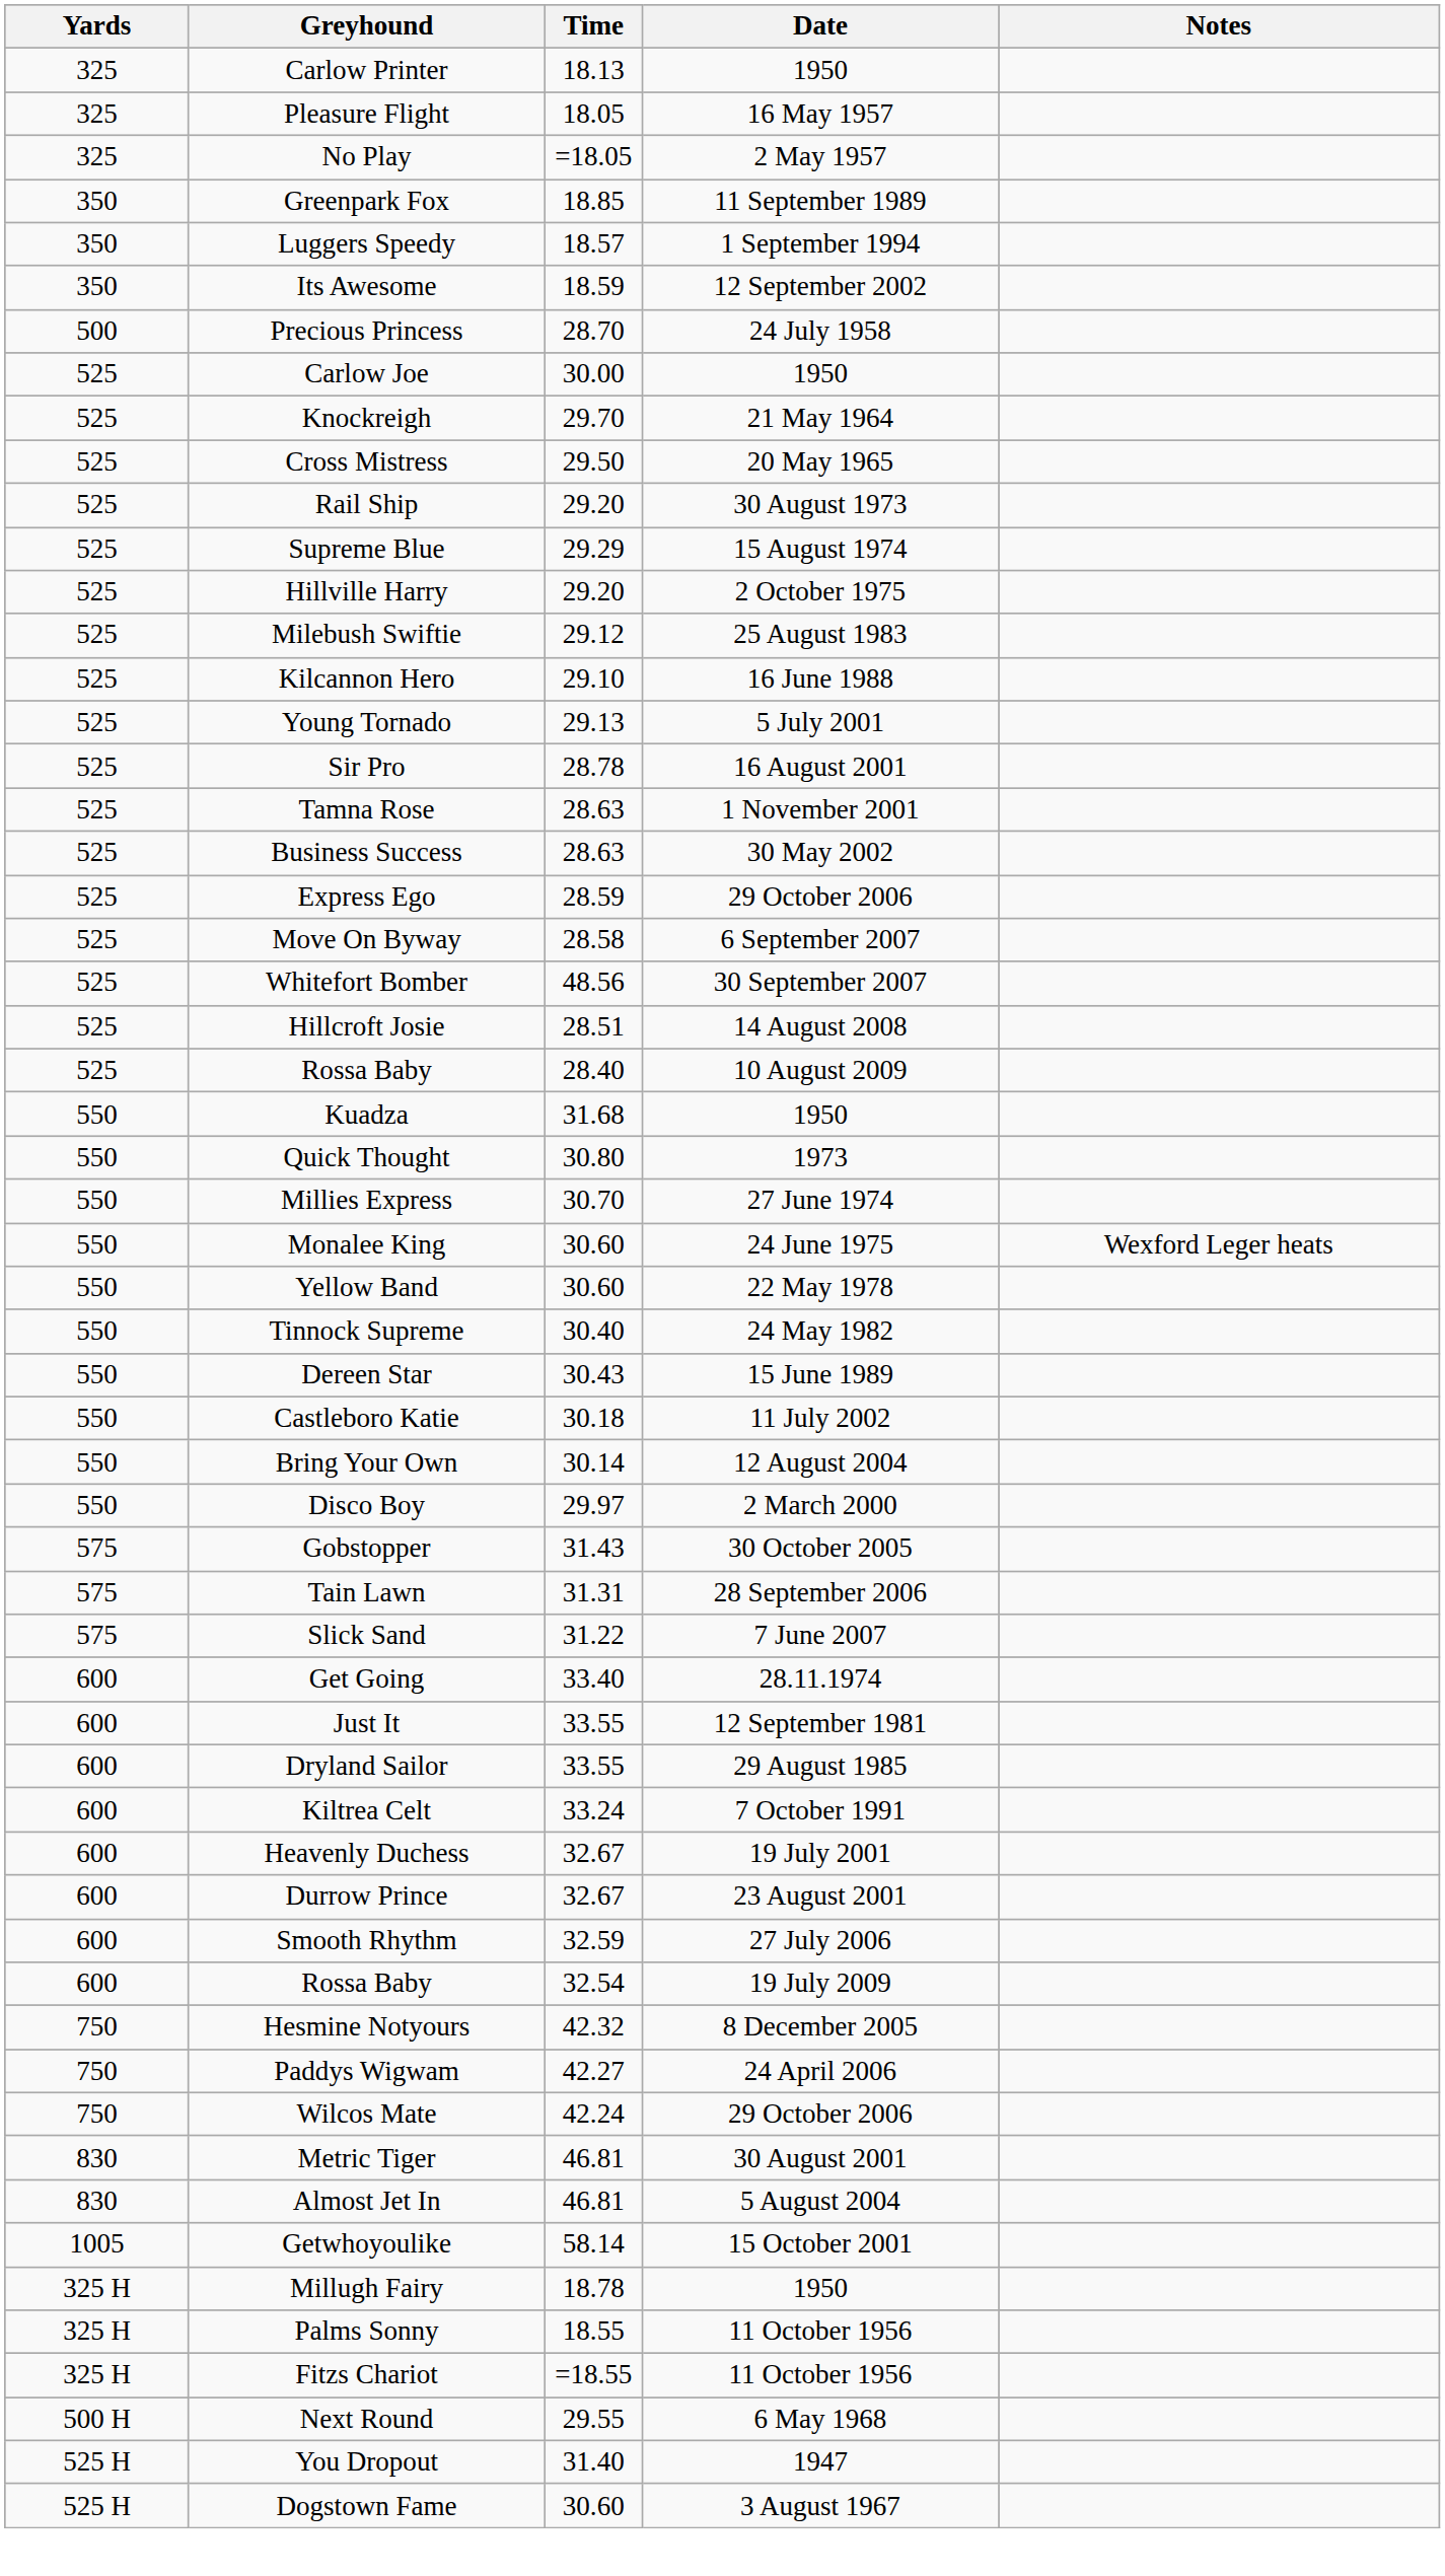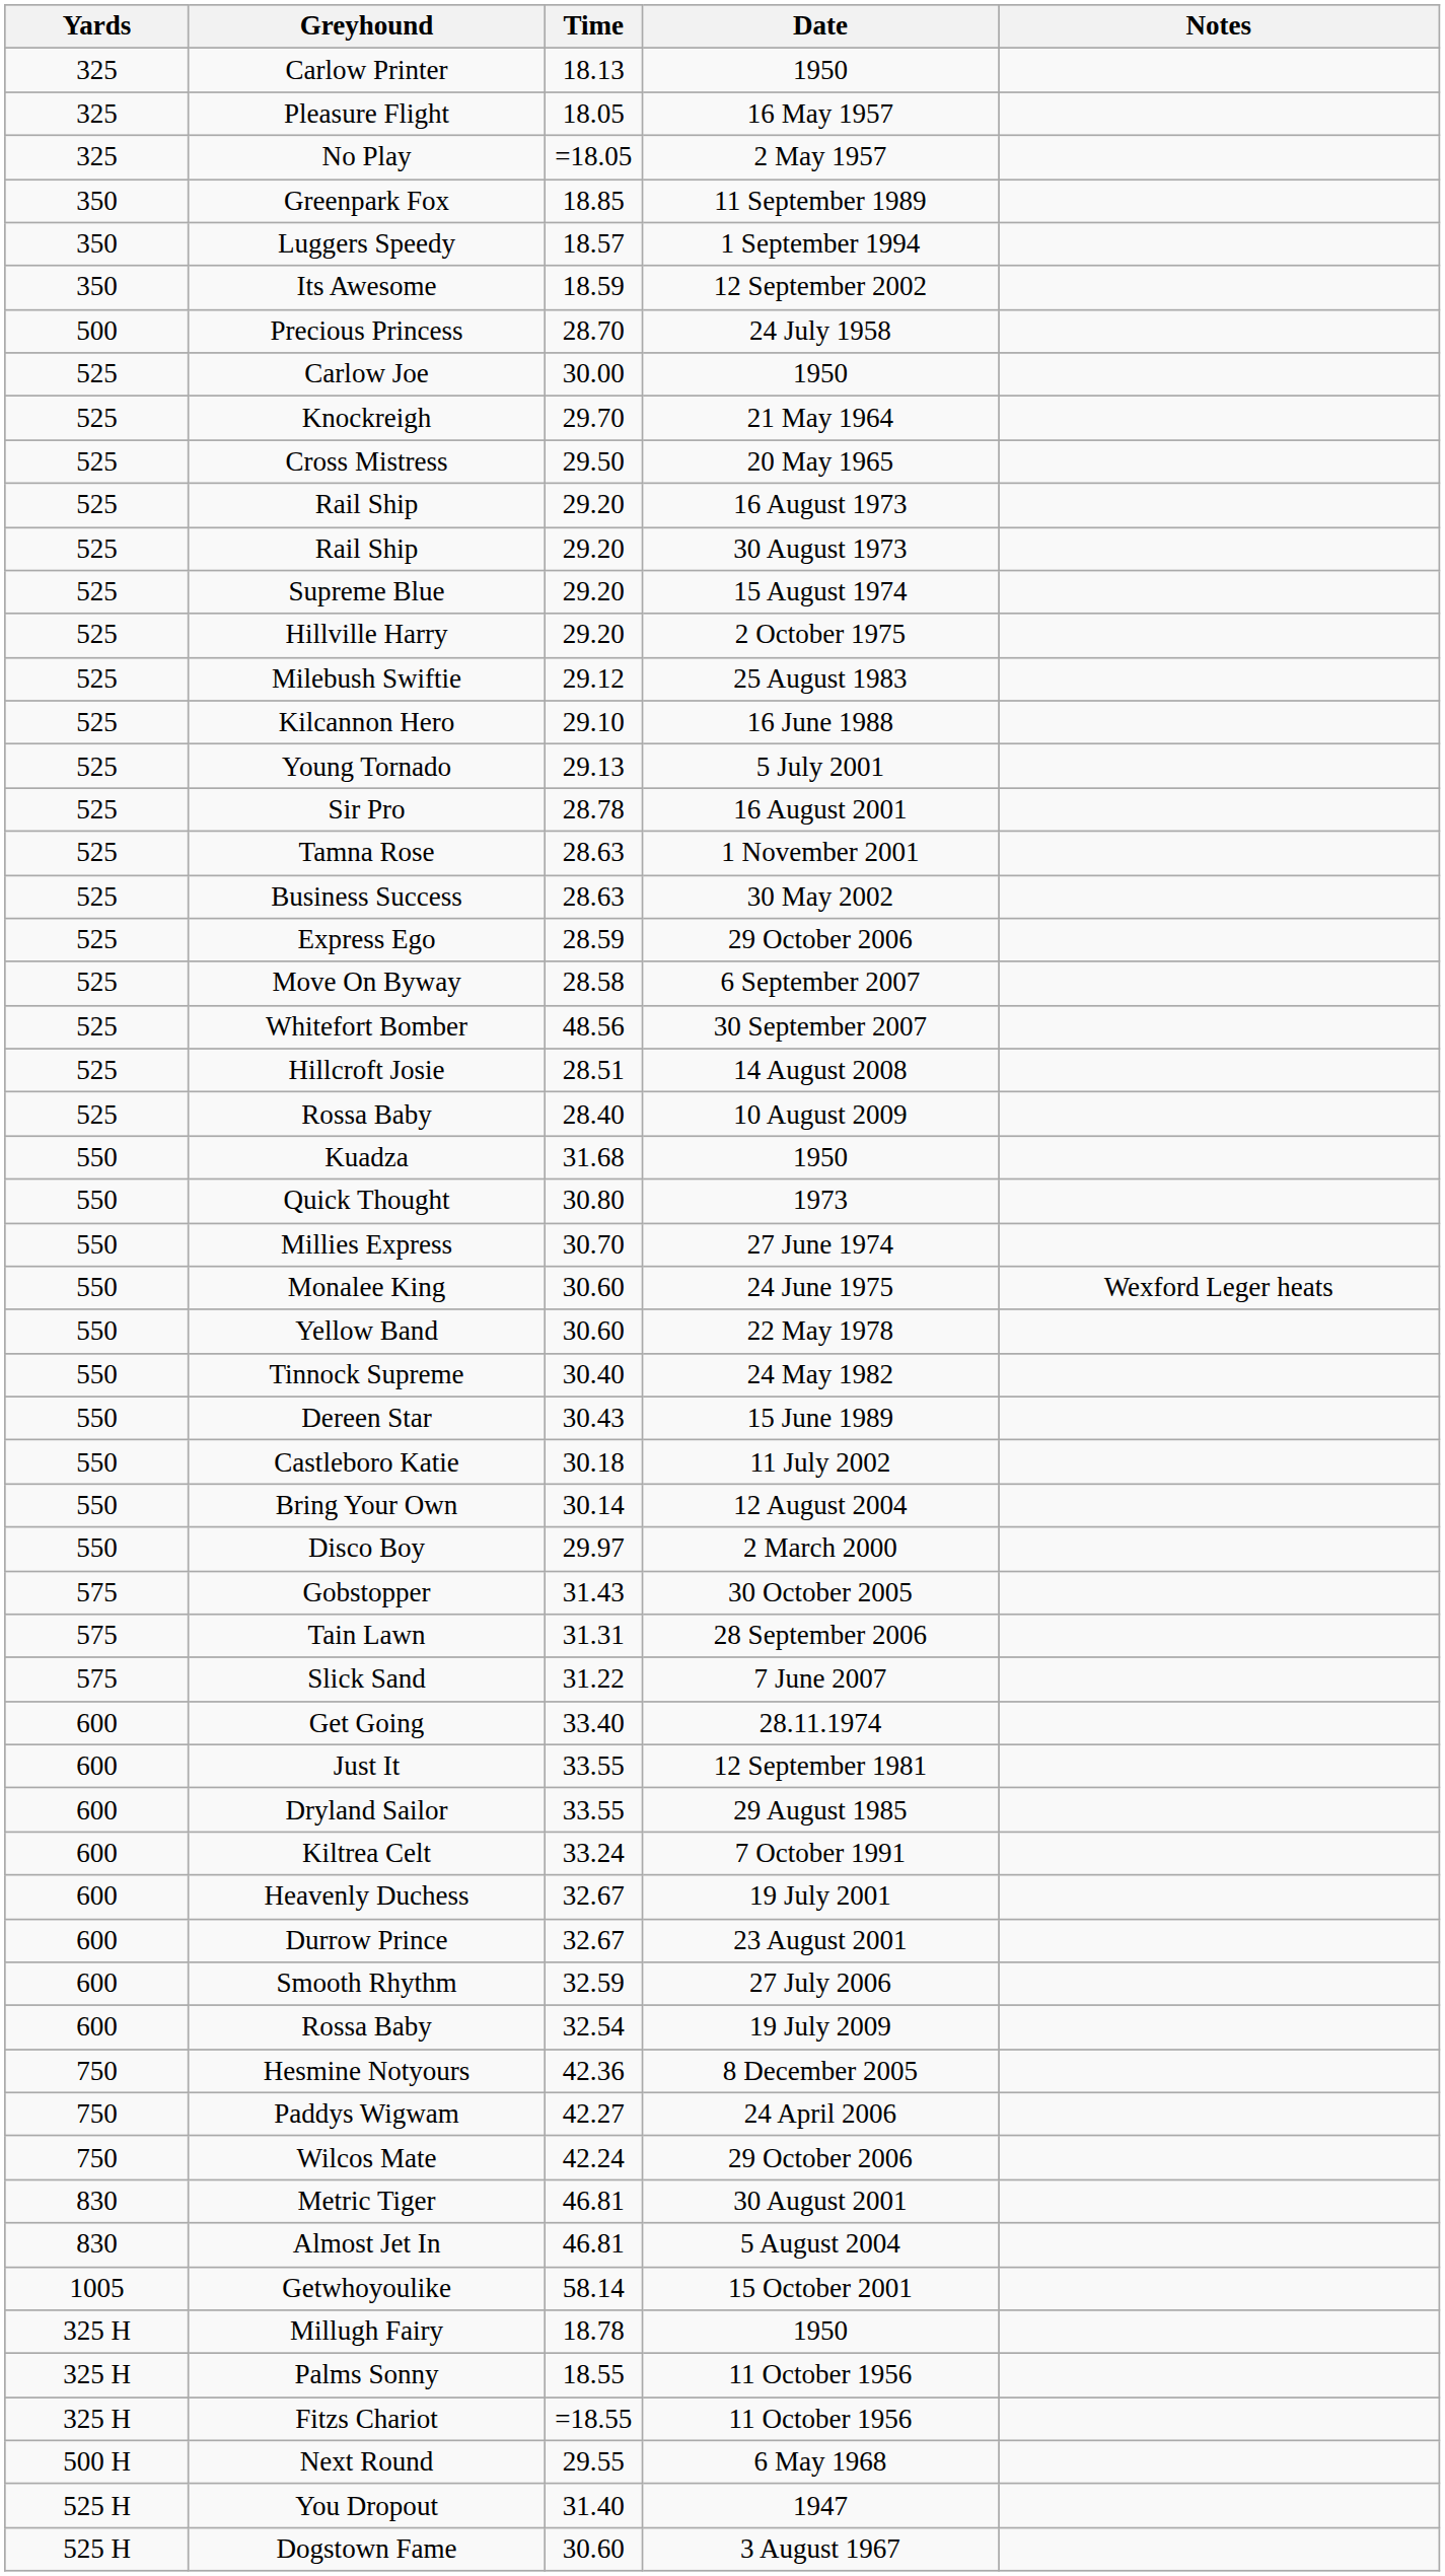+ row: 525 | Rail Ship | 29.20 | 16 August 1973
Supreme Blue | Time: 29.29 -> 29.20
Hesmine Notyours | Time: 42.32 -> 42.36
